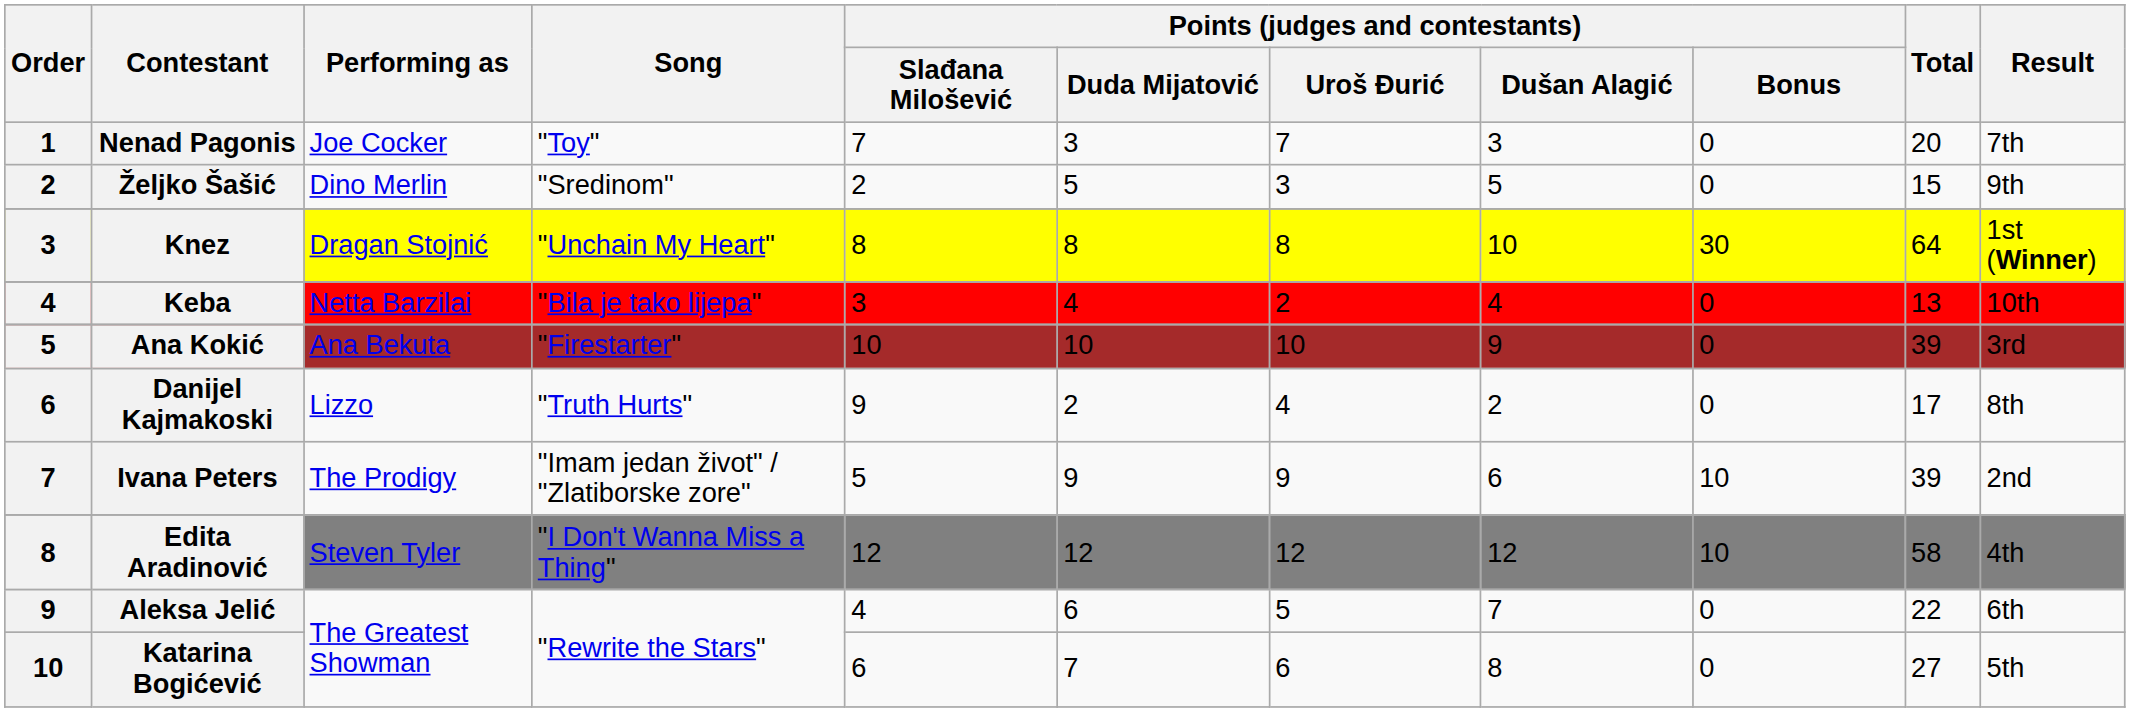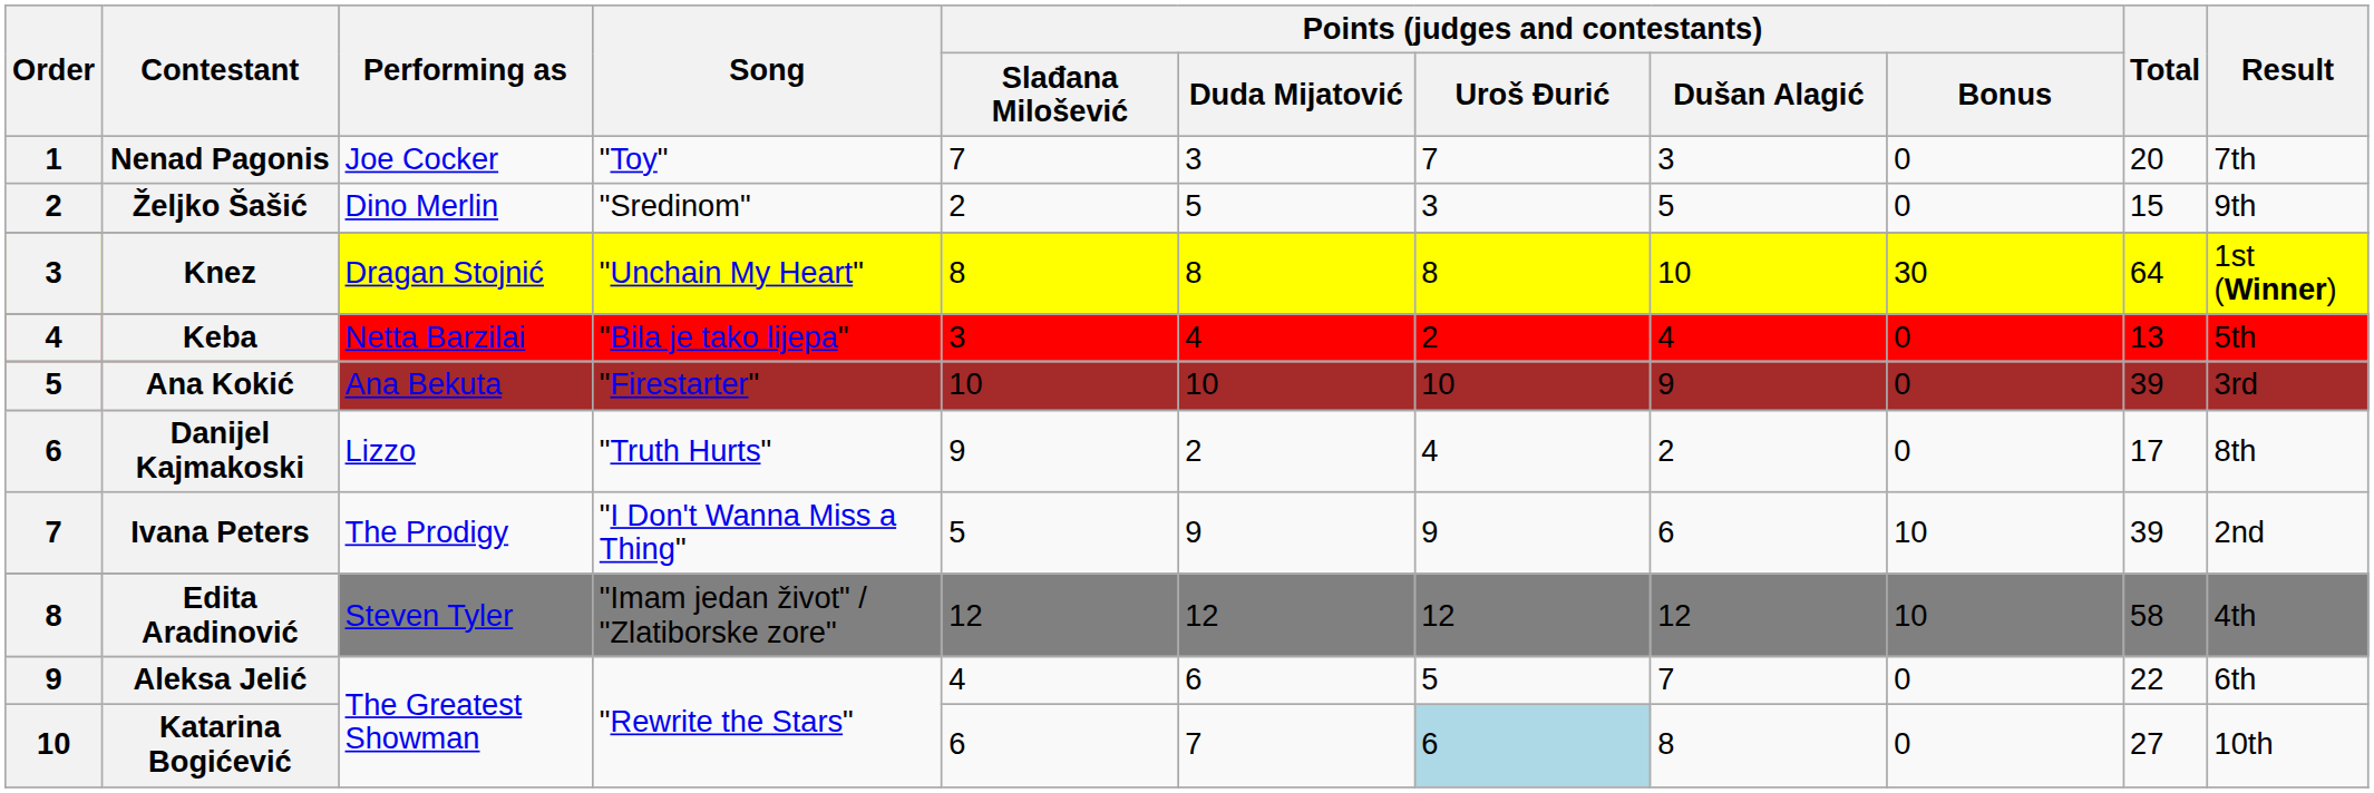Keba | Result: 10th -> 5th
Ivana Peters | Song: "Imam jedan život" / "Zlatiborske zore" -> "I Don't Wanna Miss a Thing"
Edita Aradinović | Song: "I Don't Wanna Miss a Thing" -> "Imam jedan život" / "Zlatiborske zore"
Katarina Bogićević | Points (judges and contestants) / Uroš Đurić: no background -> lightblue background
Katarina Bogićević | Result: 5th -> 10th
